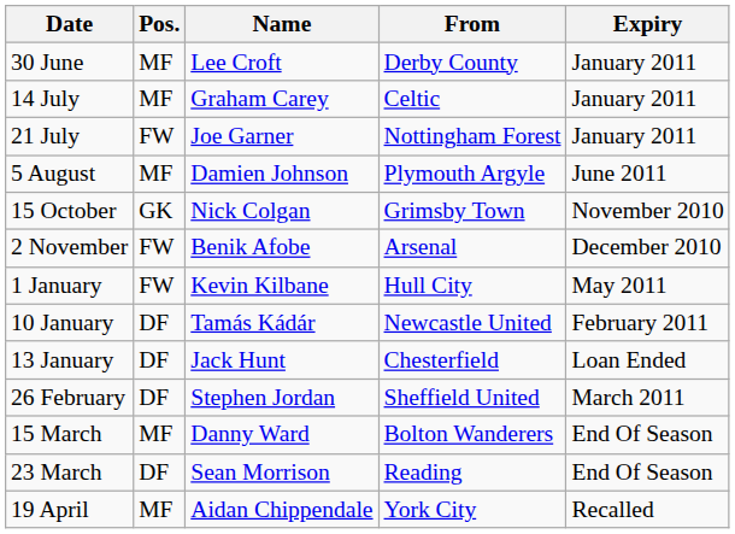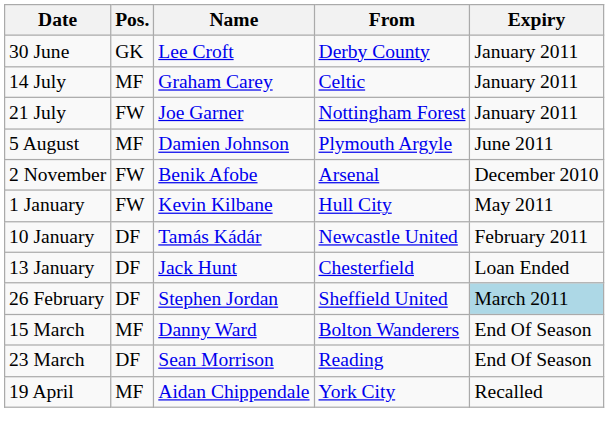30 June | Pos.: MF -> GK
- row: 15 October | GK | Nick Colgan | Grimsby Town | November 2010
26 February | Expiry: no background -> lightblue background
